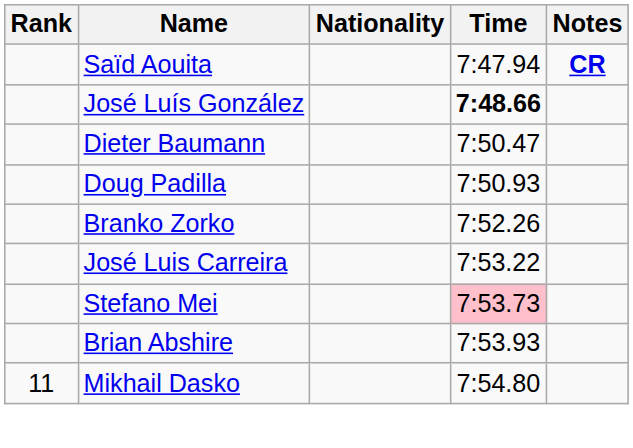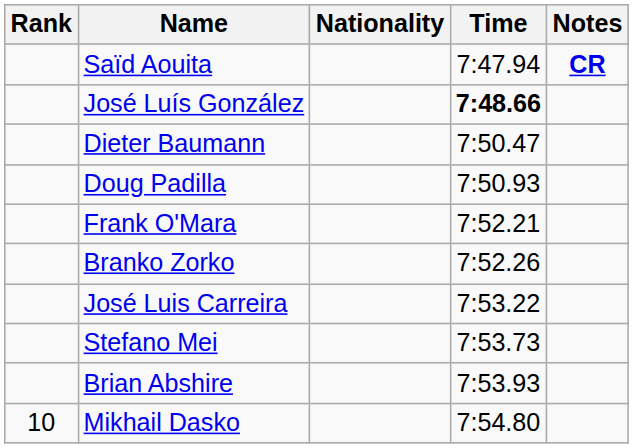+ row: Frank O'Mara | 7:52.21
Stefano Mei | Time: pink background -> no background
Mikhail Dasko | Rank: 11 -> 10
